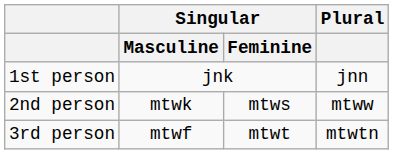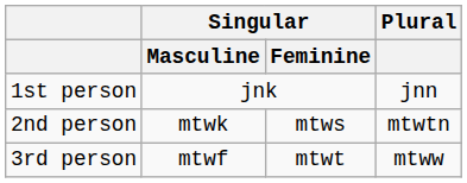2nd person | Plural: mtww -> mtwtn
3rd person | Plural: mtwtn -> mtww
